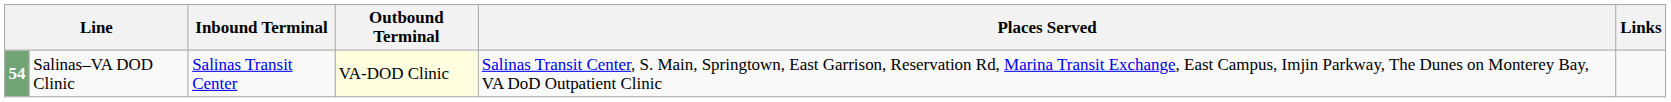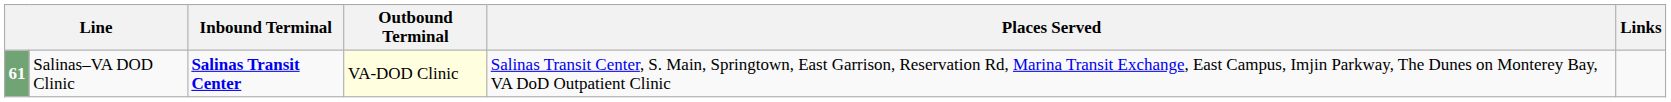Salinas–VA DOD Clinic | column 1: 54 -> 61
Salinas–VA DOD Clinic | Inbound Terminal: normal -> bold
